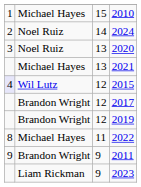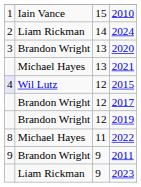2010 | column 2: Michael Hayes -> Iain Vance
2024 | column 2: Noel Ruiz -> Liam Rickman
2020 | column 2: Noel Ruiz -> Brandon Wright
